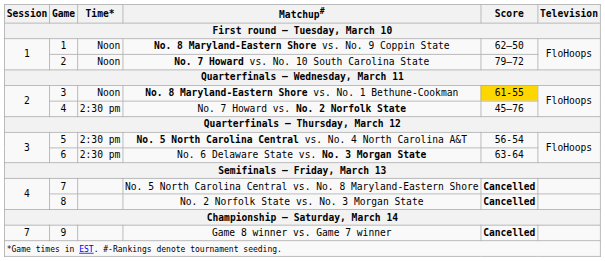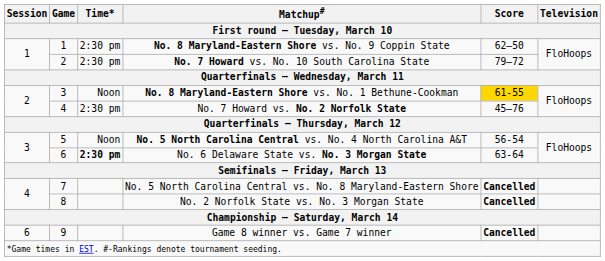No. 8 Maryland-Eastern Shore vs. No. 9 Coppin State | Time*: Noon -> 2:30 pm
No. 7 Howard vs. No. 10 South Carolina State | Time*: Noon -> 2:30 pm
No. 5 North Carolina Central vs. No. 4 North Carolina A&T | Time*: 2:30 pm -> Noon
No. 6 Delaware State vs. No. 3 Morgan State | Time*: normal -> bold
Game 8 winner vs. Game 7 winner | Session: 7 -> 6
